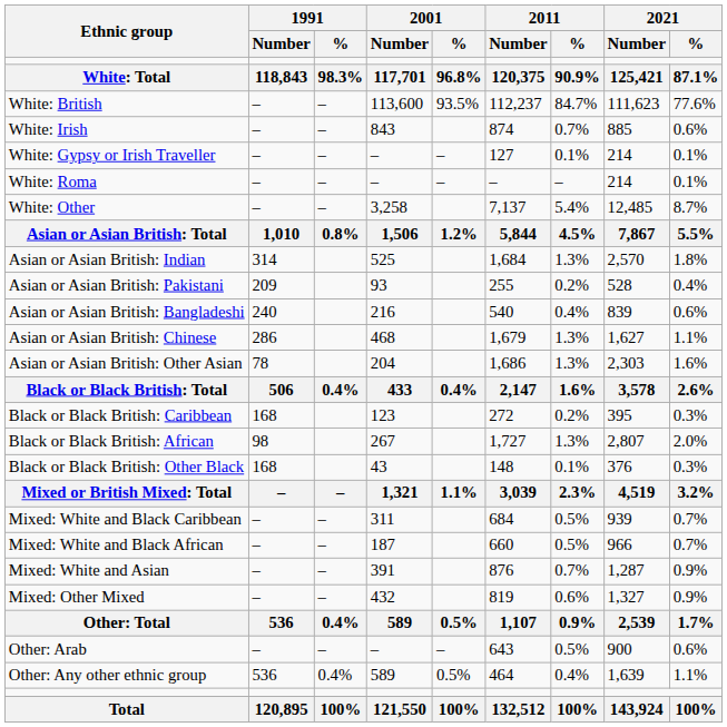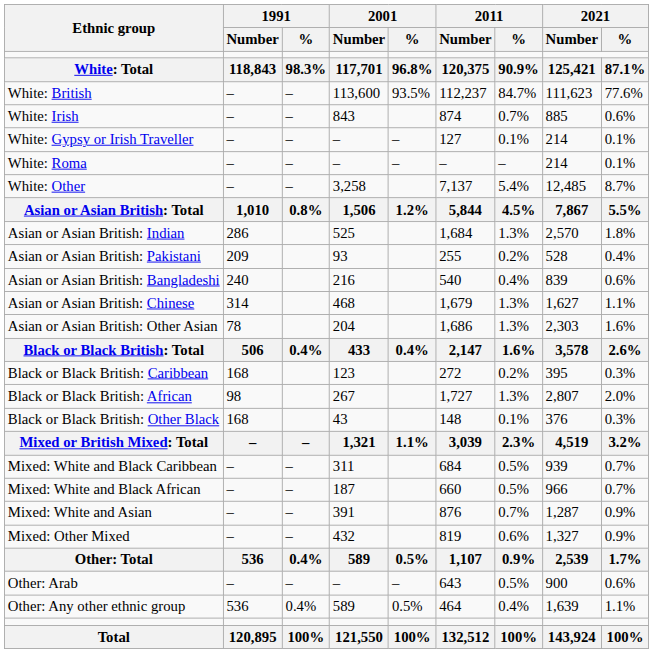Asian or Asian British: Indian | 1991 / Number: 314 -> 286
Asian or Asian British: Chinese | 1991 / Number: 286 -> 314
